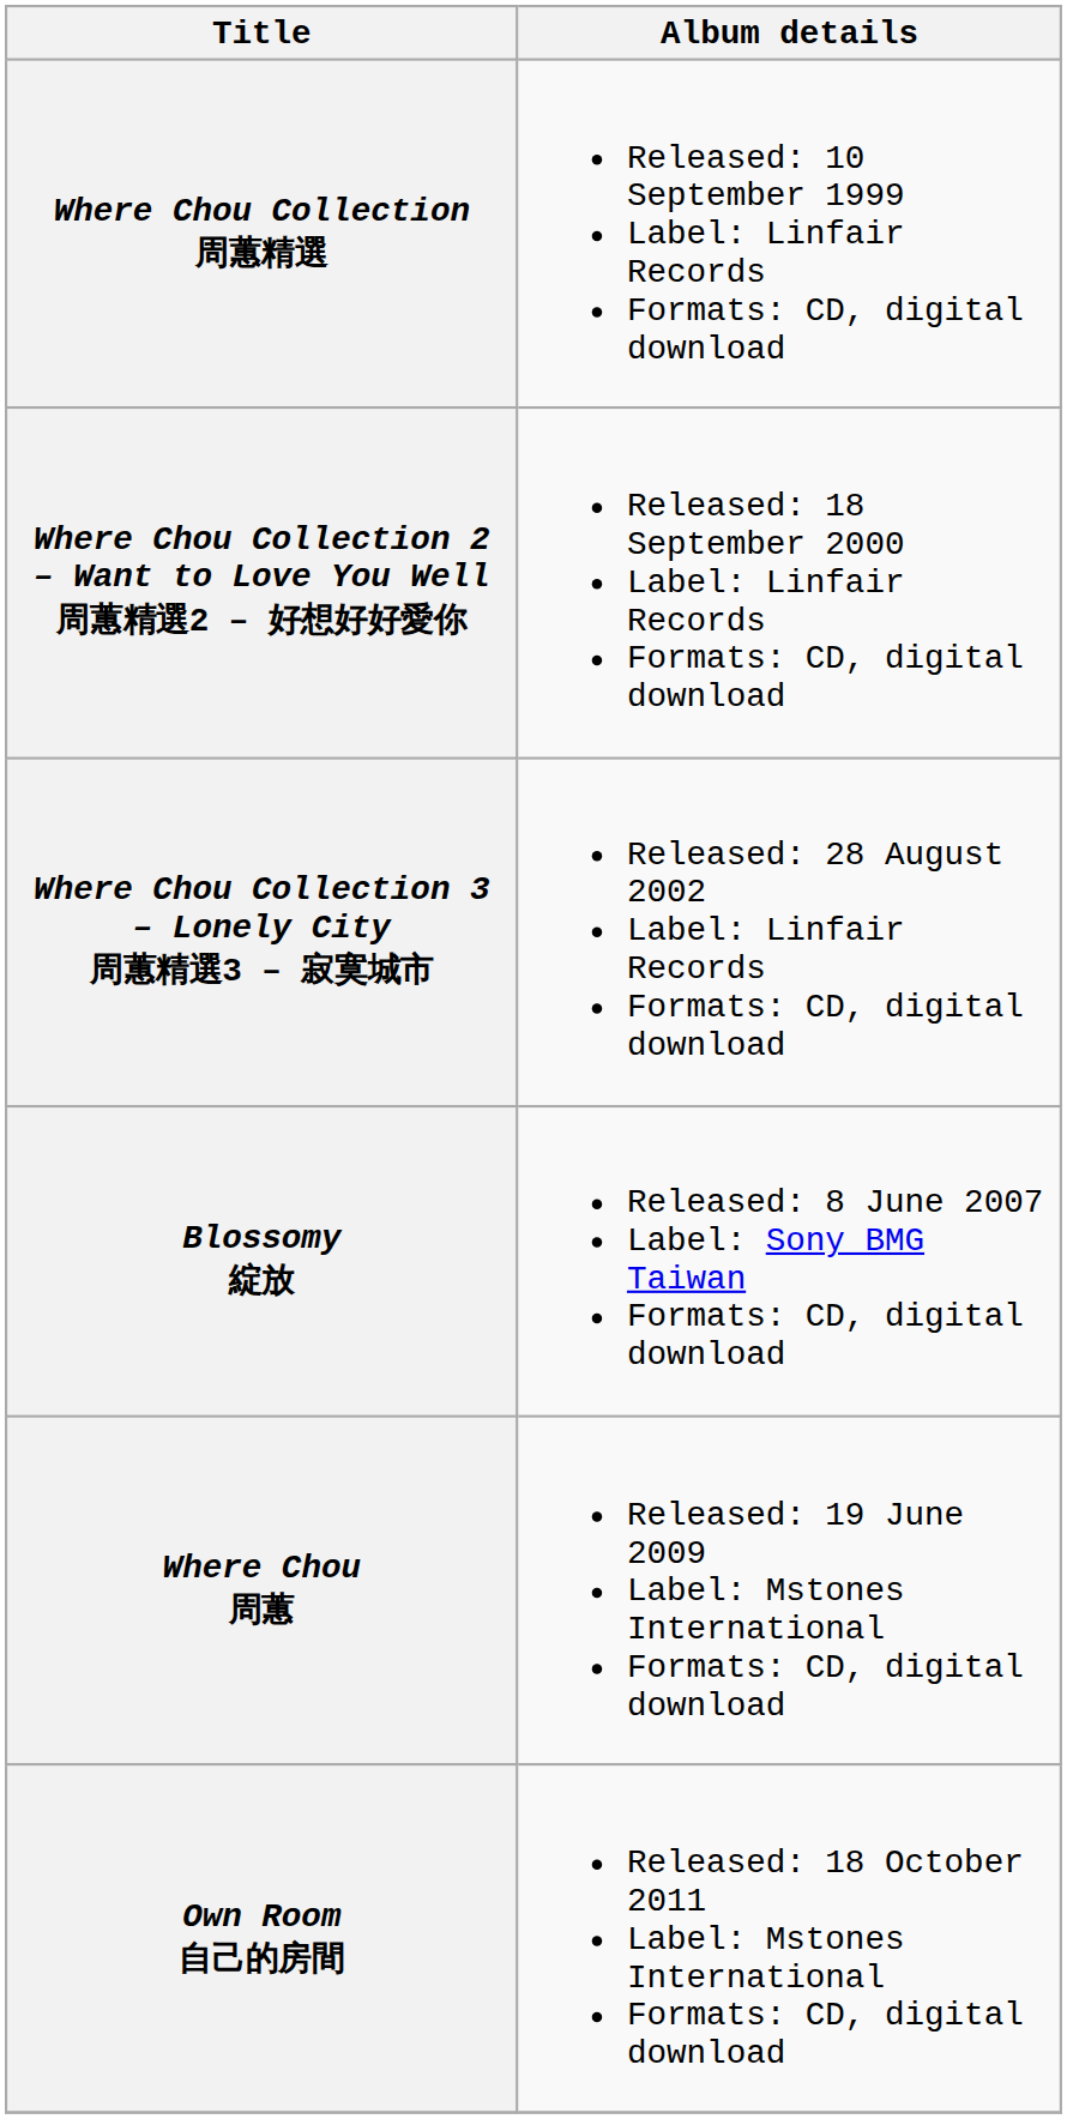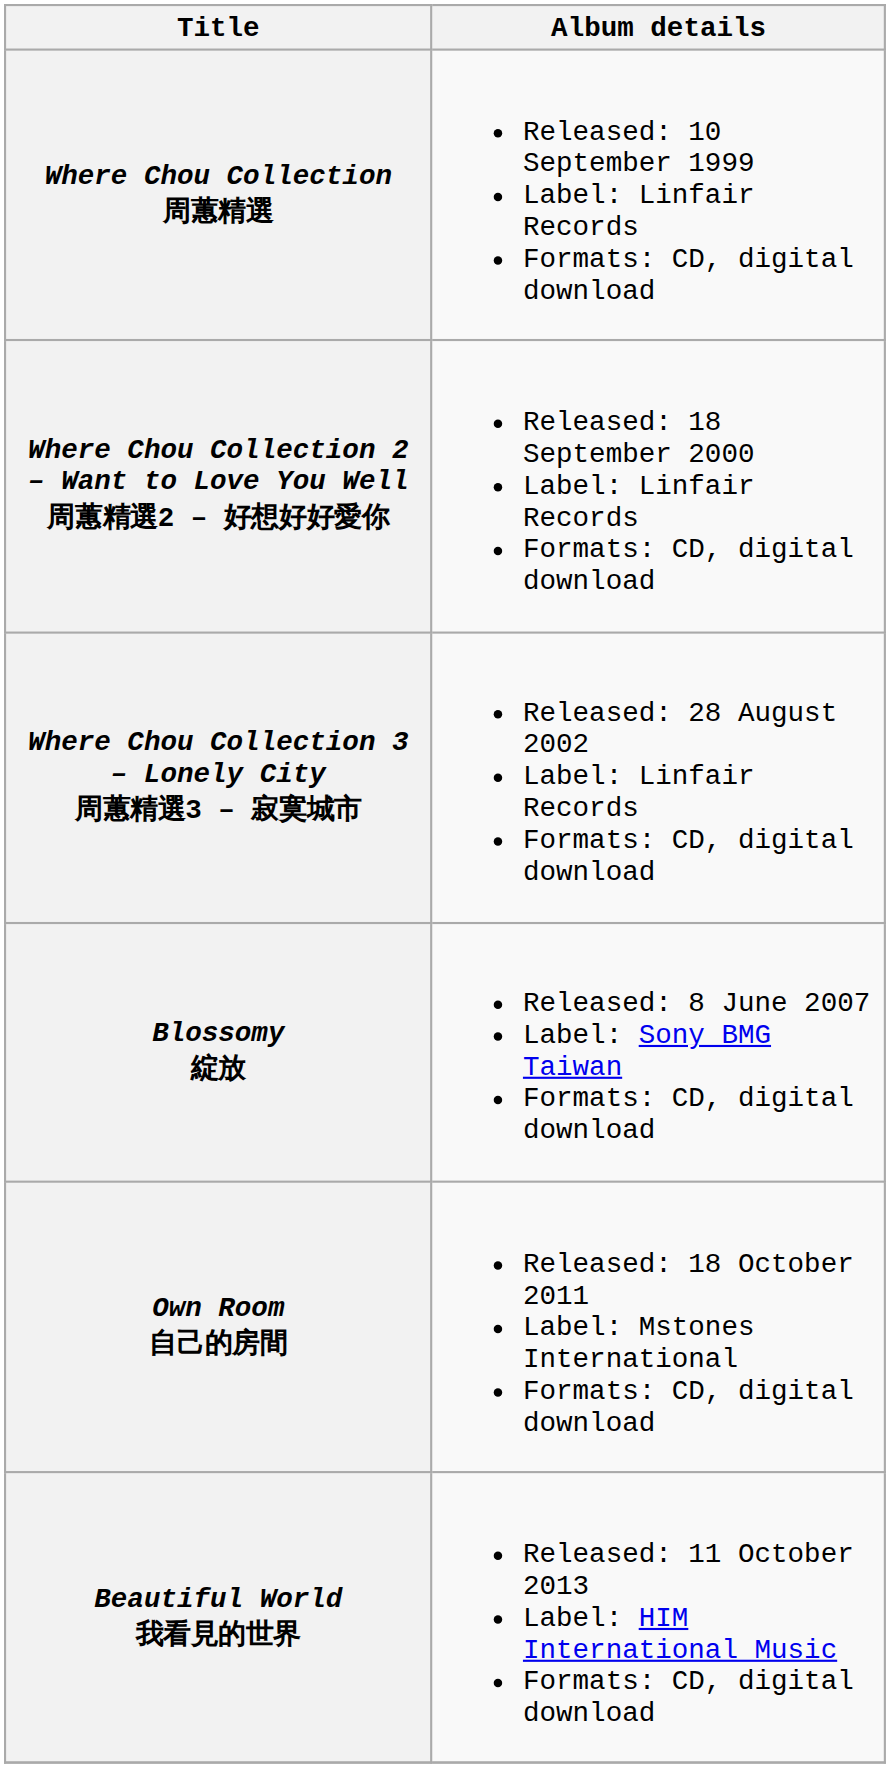- row: Where Chou 周蕙 | Released: 19 June 2009 Label: Mstones International Formats: CD, digital download
+ row: Beautiful World 我看見的世界 | Released: 11 October 2013 Label: HIM International Music Formats: CD, digital download
